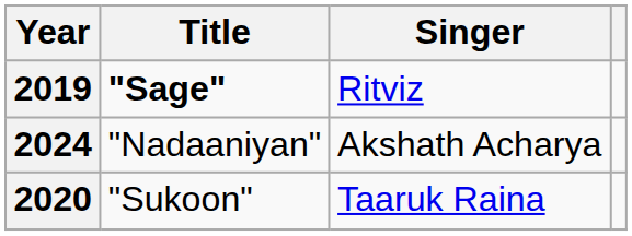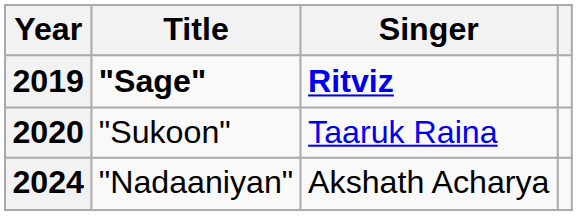2019 | Singer: normal -> bold
rows swapped: 2020 <-> 2024
